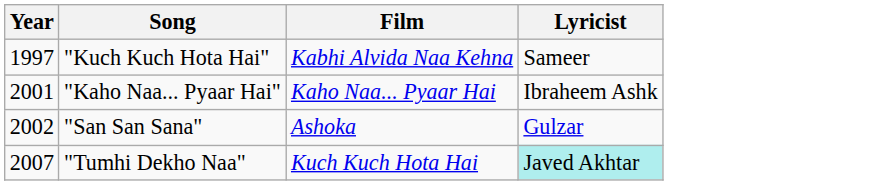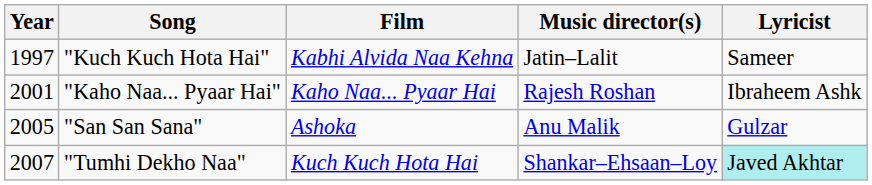+ column: Music director(s) | Jatin–Lalit | Rajesh Roshan | Anu Malik | Shankar–Ehsaan–Loy
"San San Sana" | Year: 2002 -> 2005
